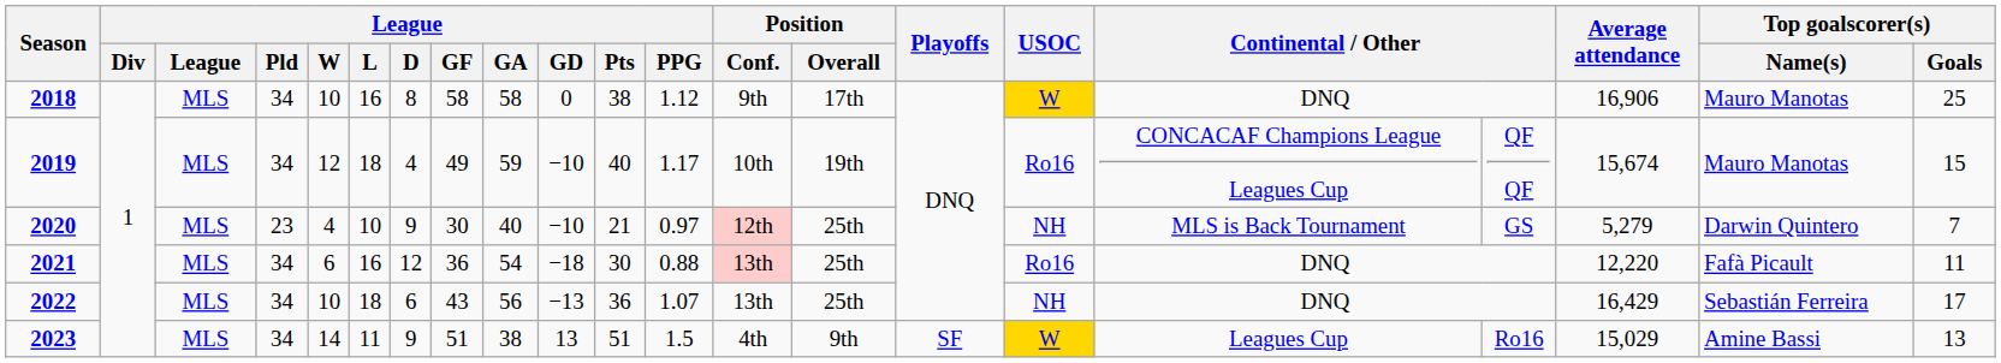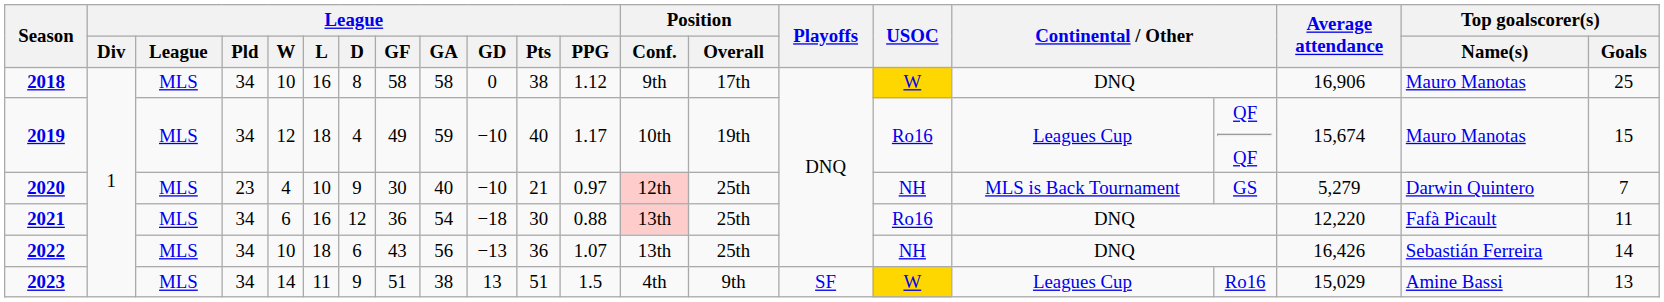2019 | column 17: CONCACAF Champions League Leagues Cup -> Leagues Cup
2022 | Average attendance: 16,429 -> 16,426
2022 | Top goalscorer(s) / Goals: 17 -> 14
